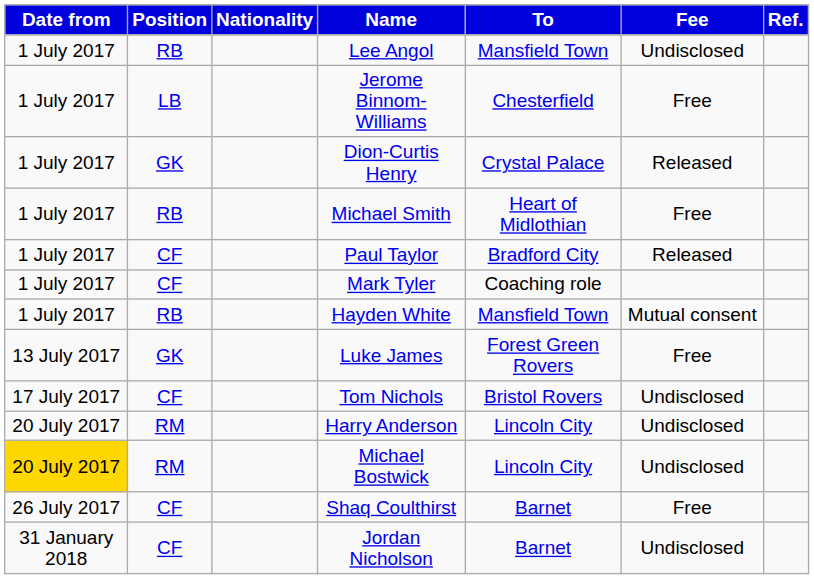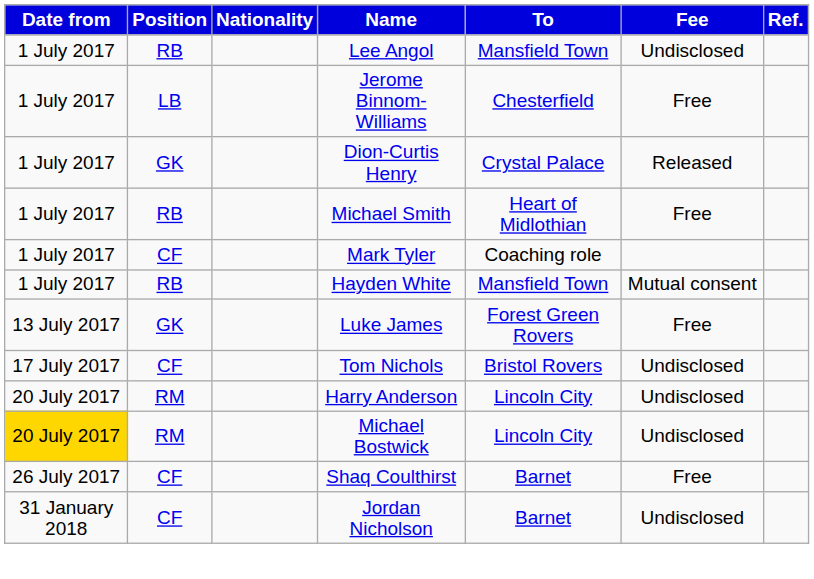- row: 1 July 2017 | CF | Paul Taylor | Bradford City | Released
